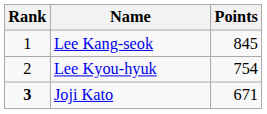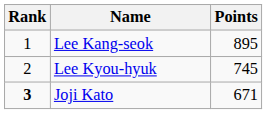Lee Kang-seok | Points: 845 -> 895
Lee Kyou-hyuk | Points: 754 -> 745
